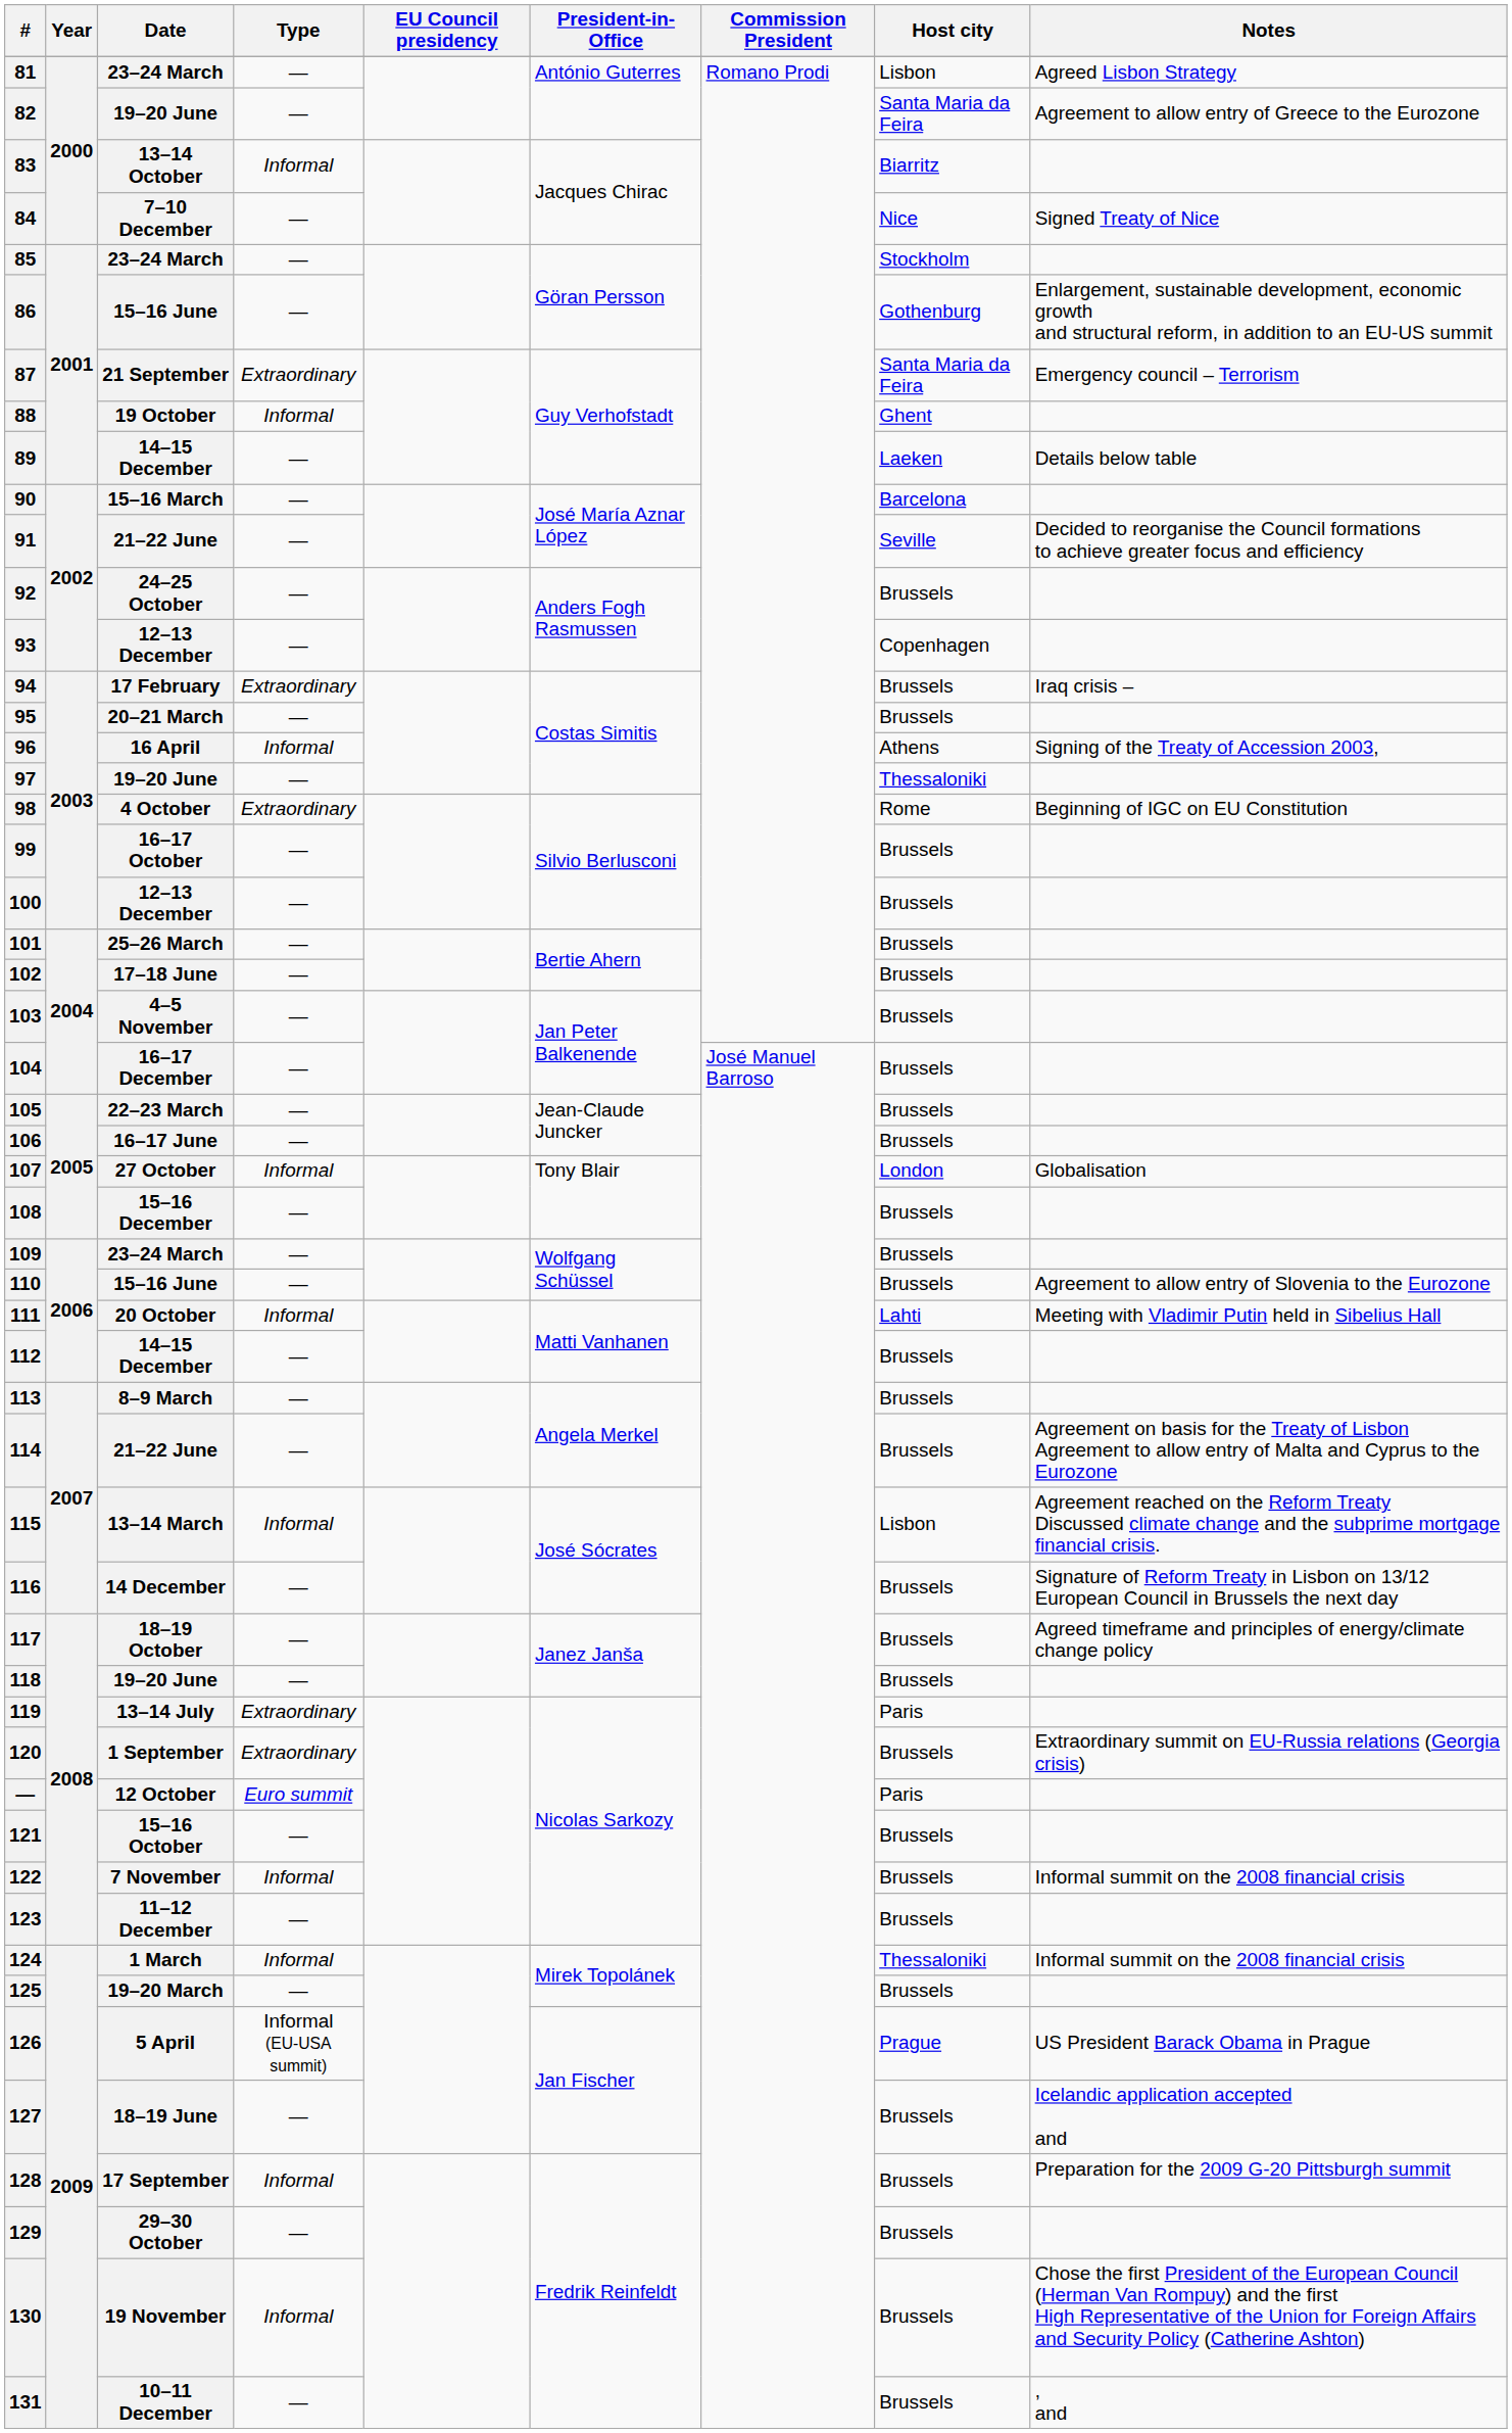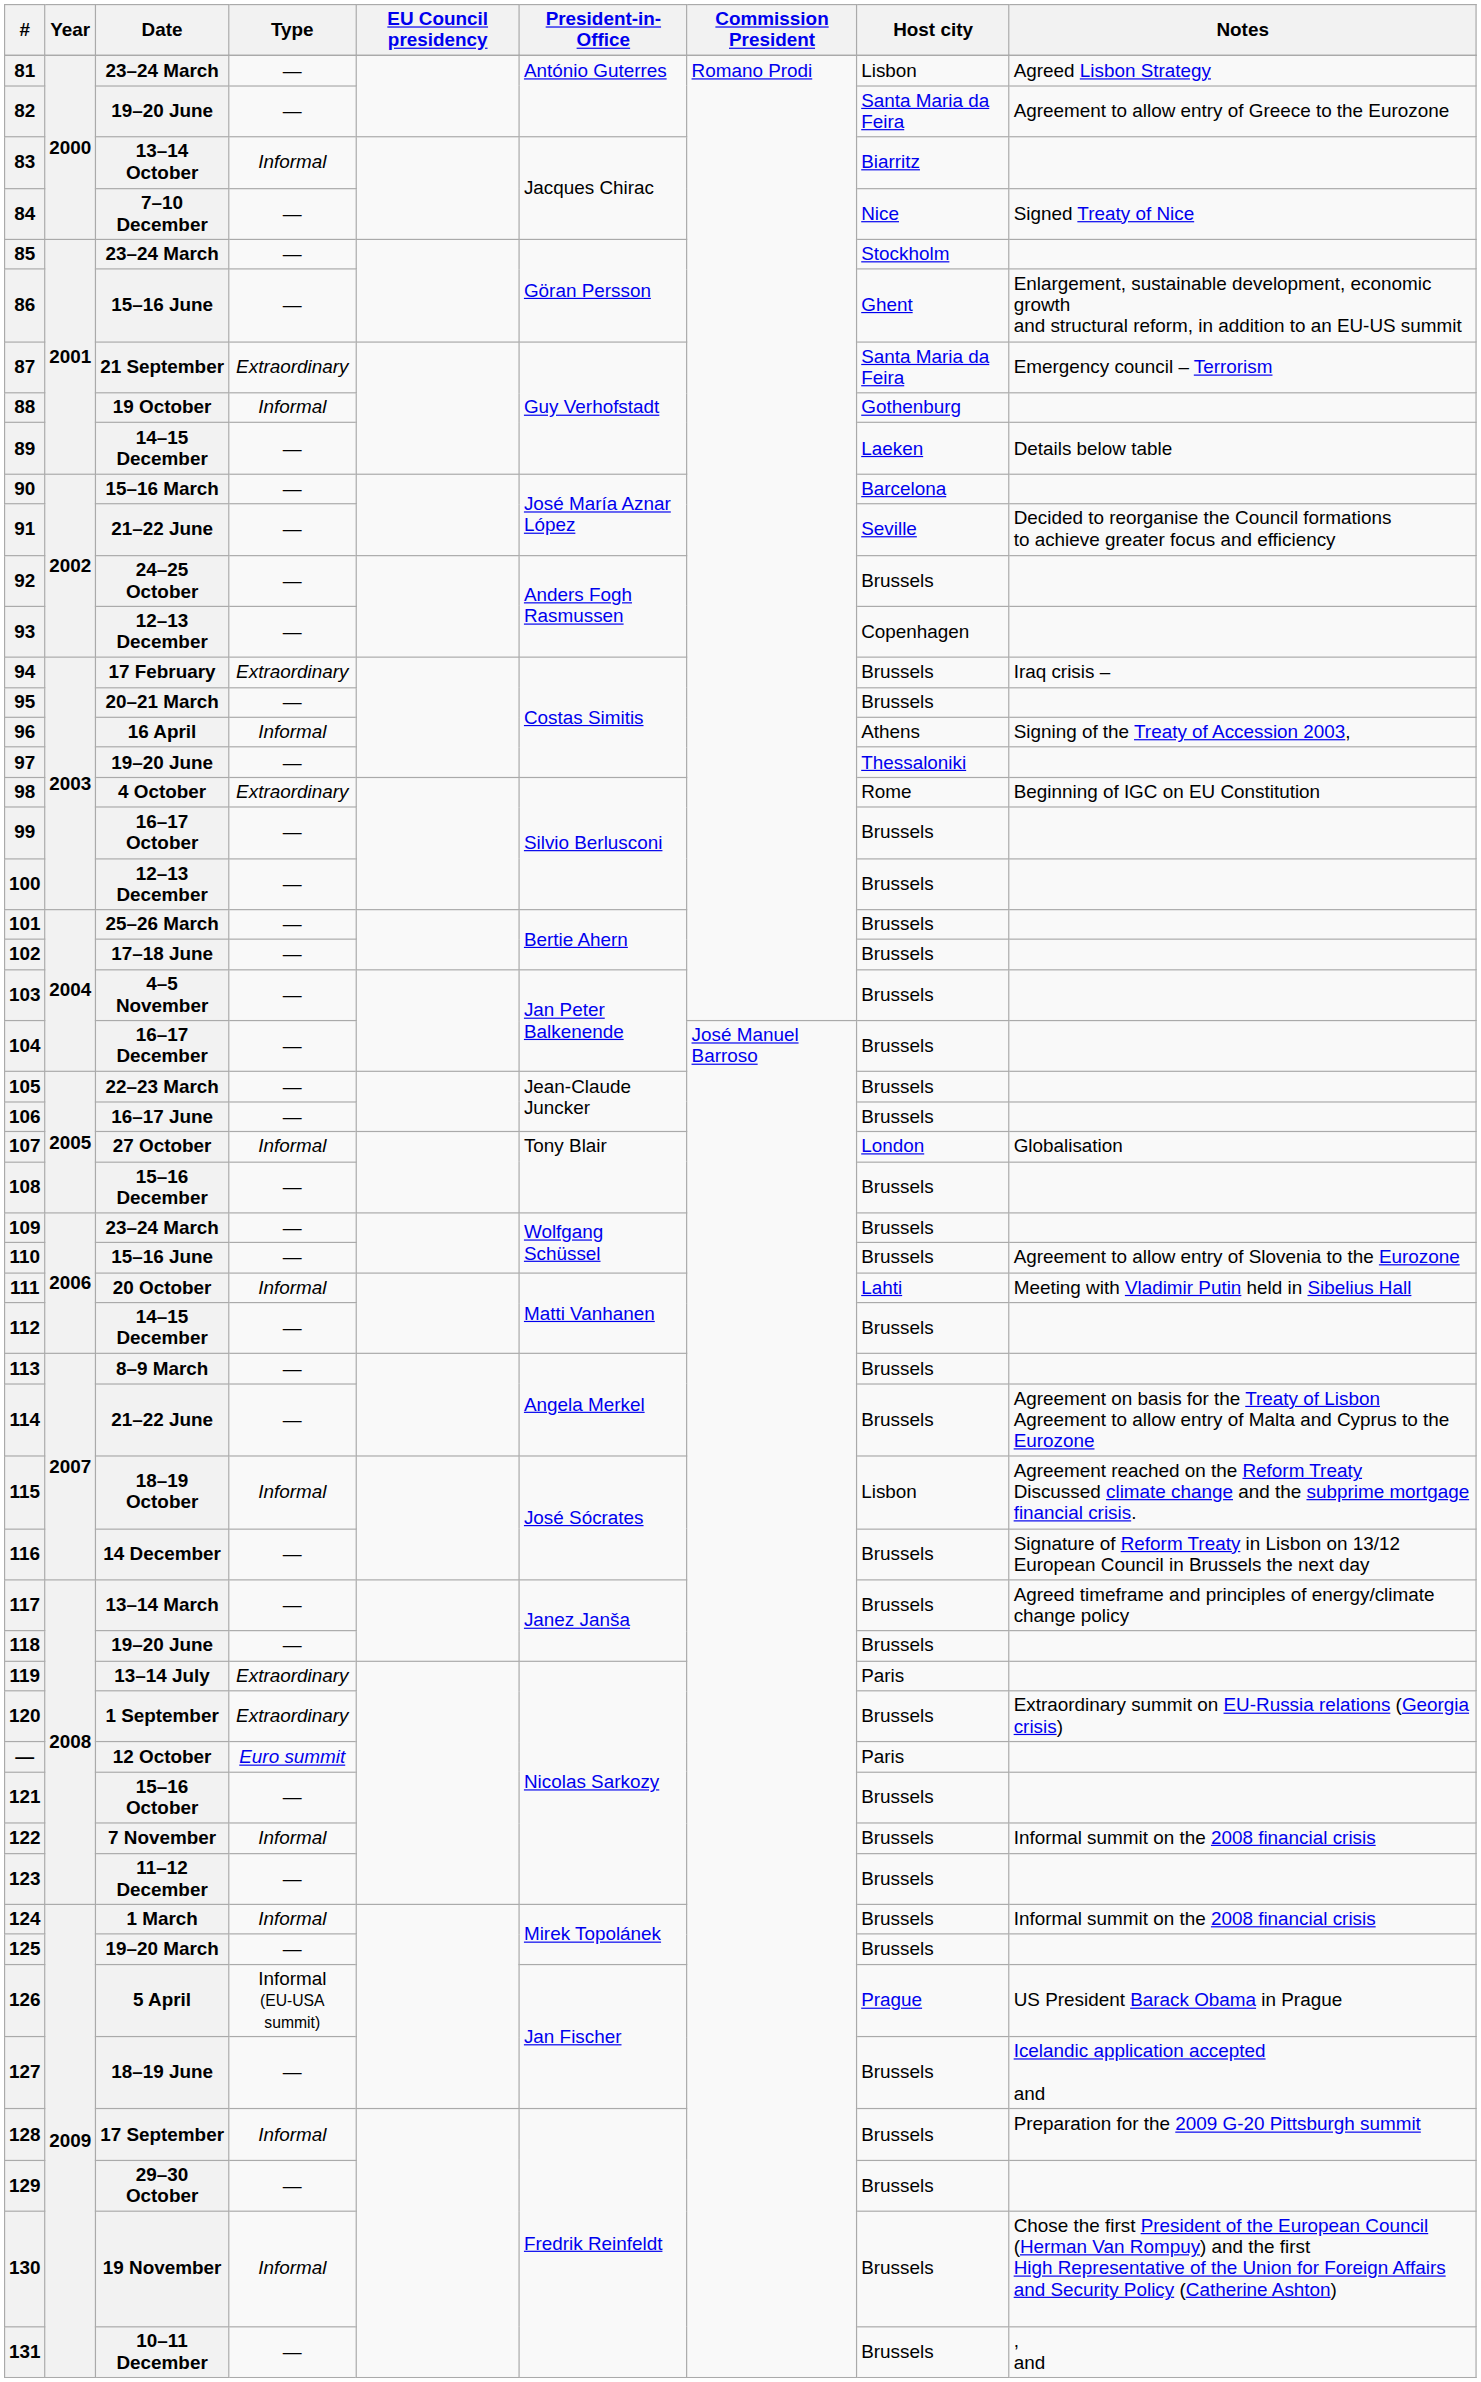86 | Host city: Gothenburg -> Ghent
88 | Host city: Ghent -> Gothenburg
115 | Date: 13–14 March -> 18–19 October
117 | Date: 18–19 October -> 13–14 March
124 | Host city: Thessaloniki -> Brussels
